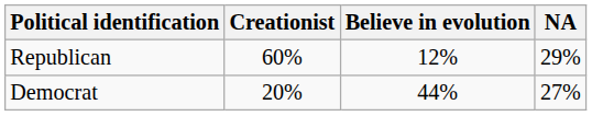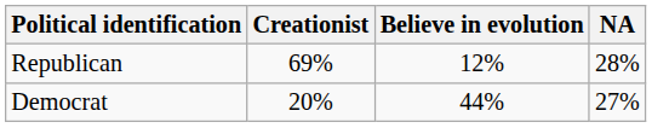Republican | Creationist: 60% -> 69%
Republican | NA: 29% -> 28%
